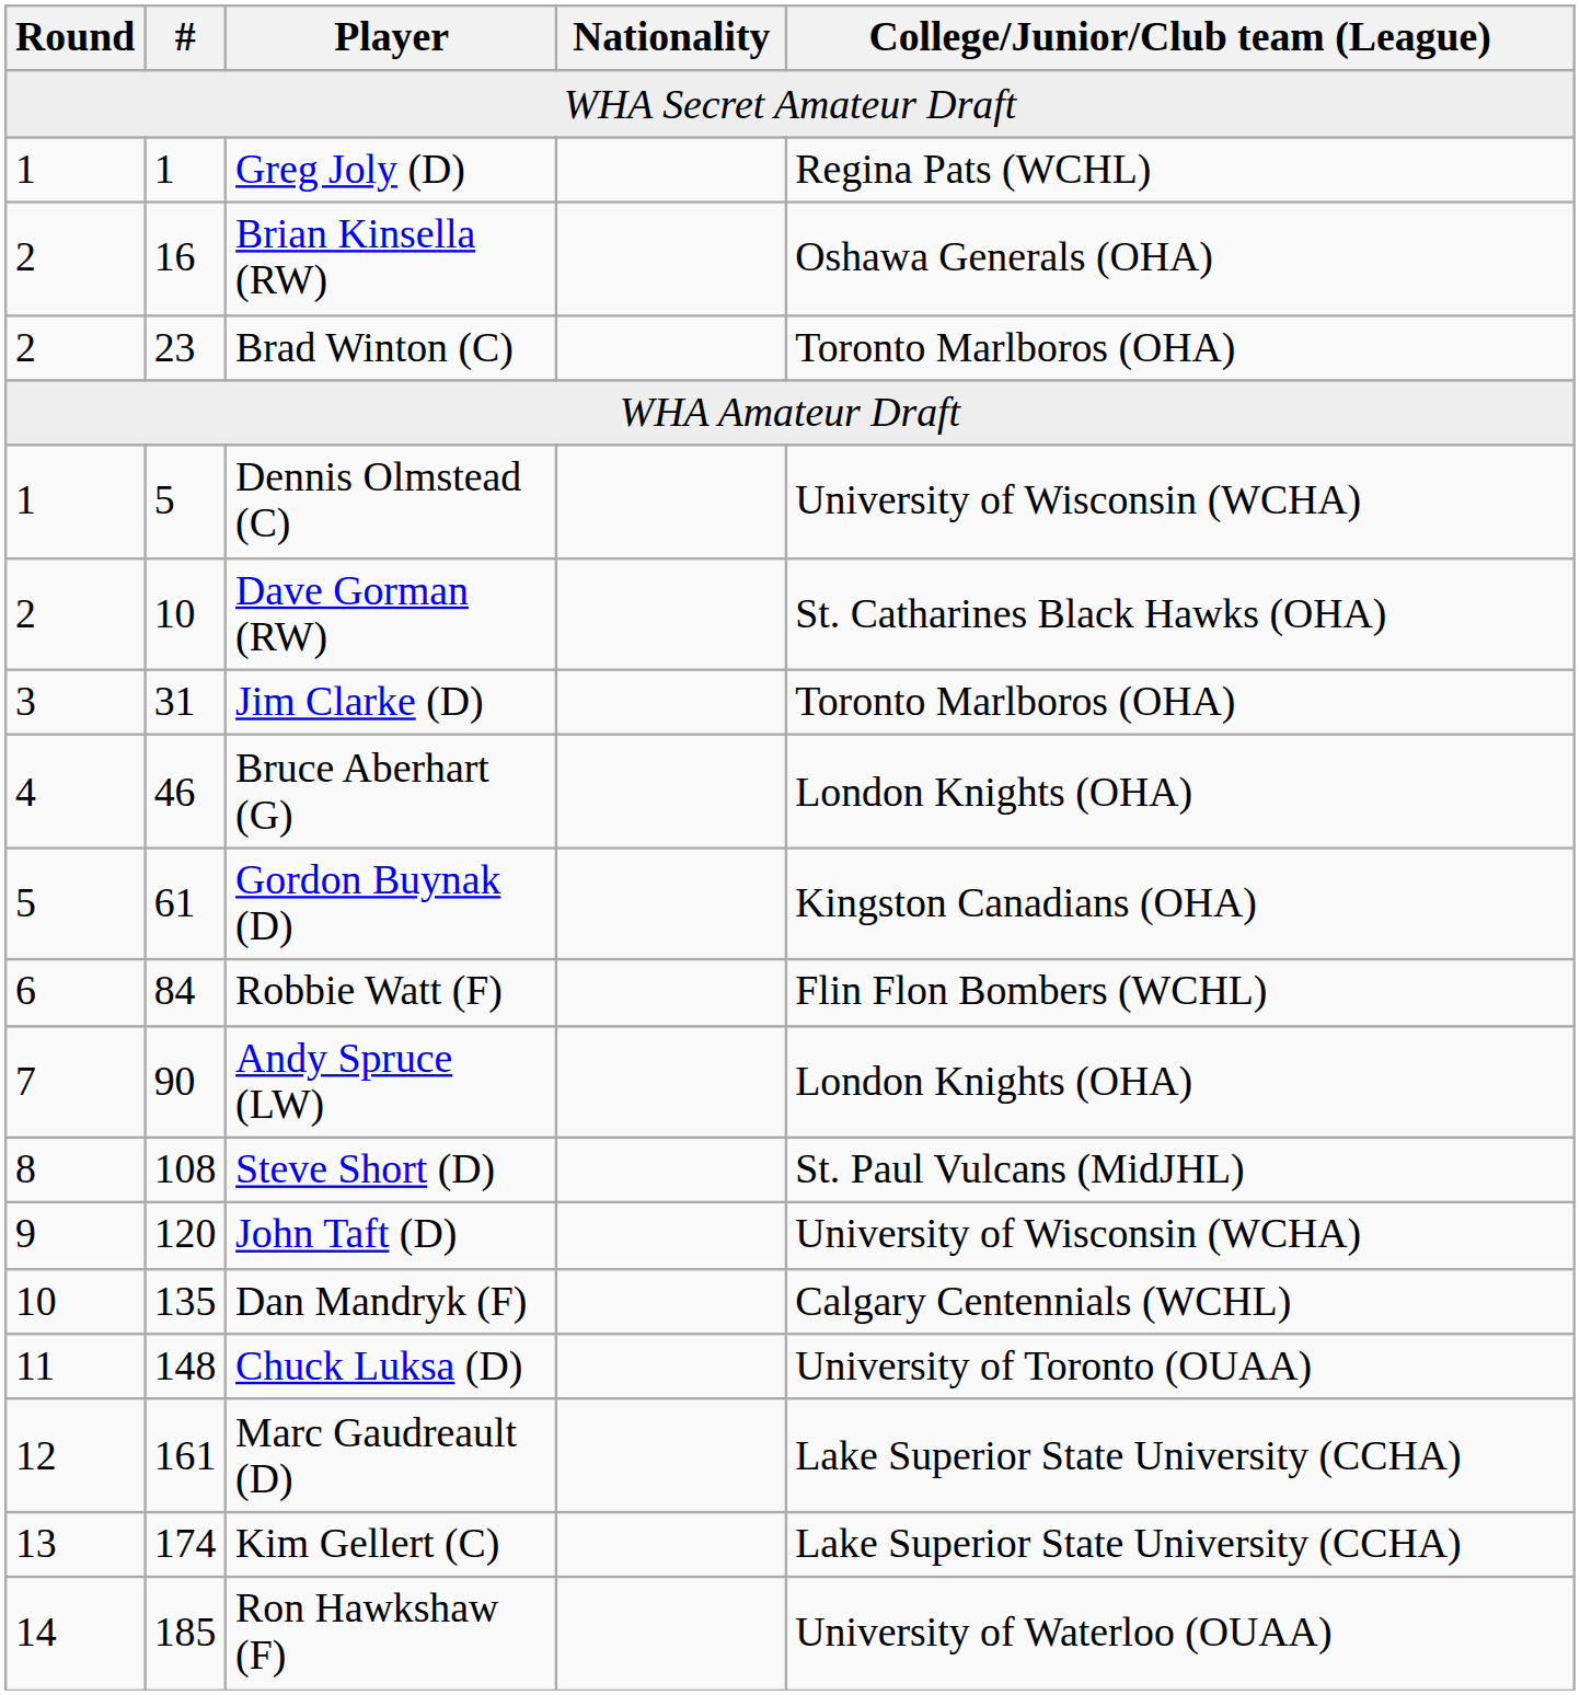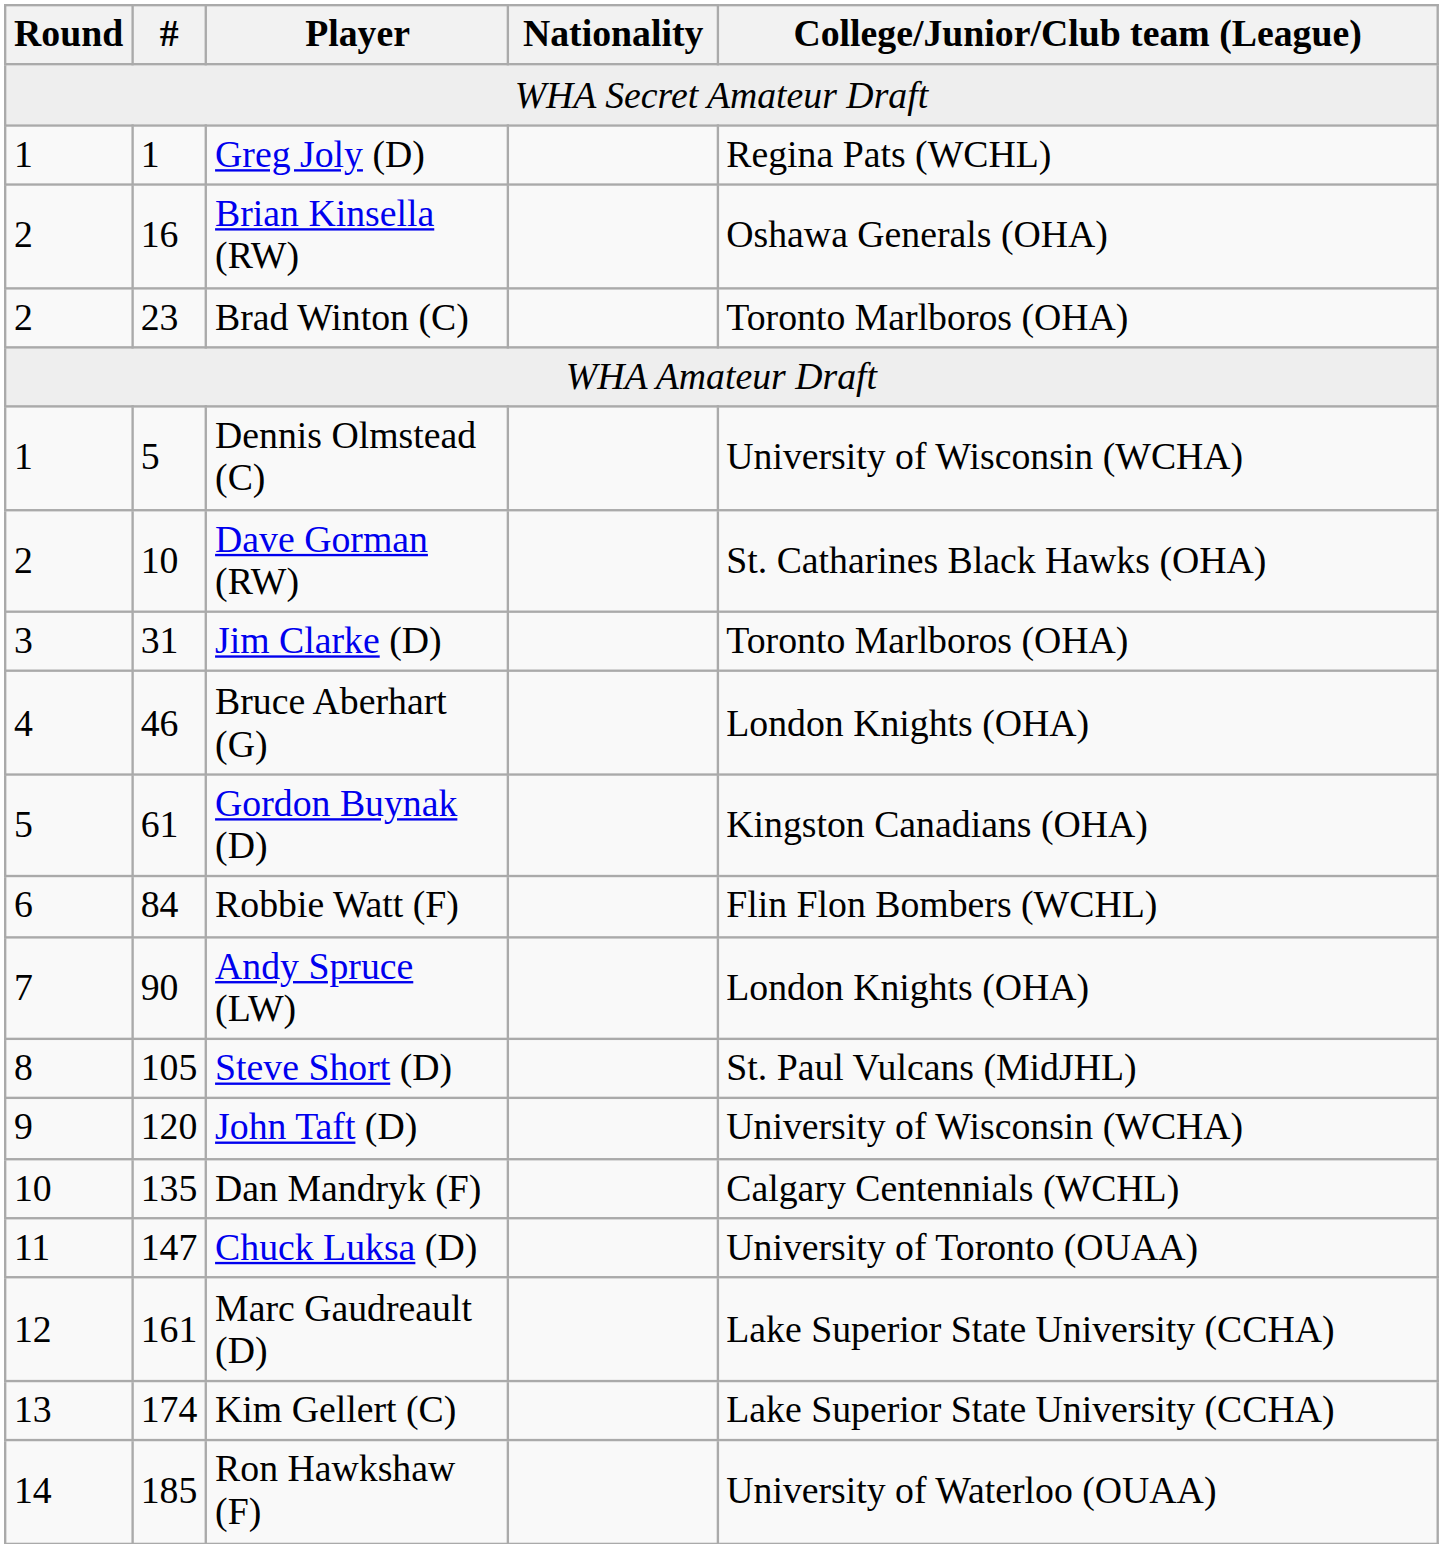Steve Short (D) | #: 108 -> 105
Chuck Luksa (D) | #: 148 -> 147
